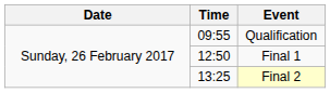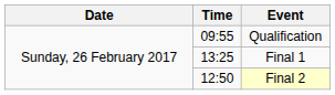Final 1 | Time: 12:50 -> 13:25
Final 2 | Time: 13:25 -> 12:50
